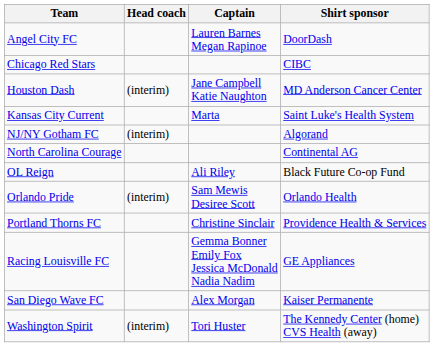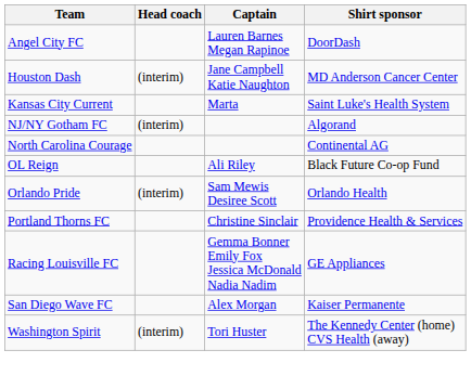- row: Chicago Red Stars | CIBC
